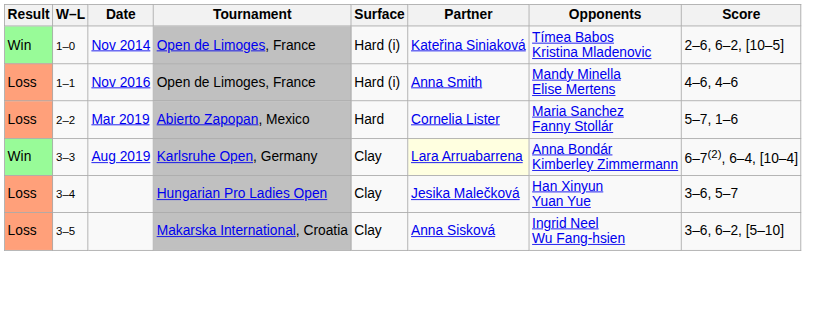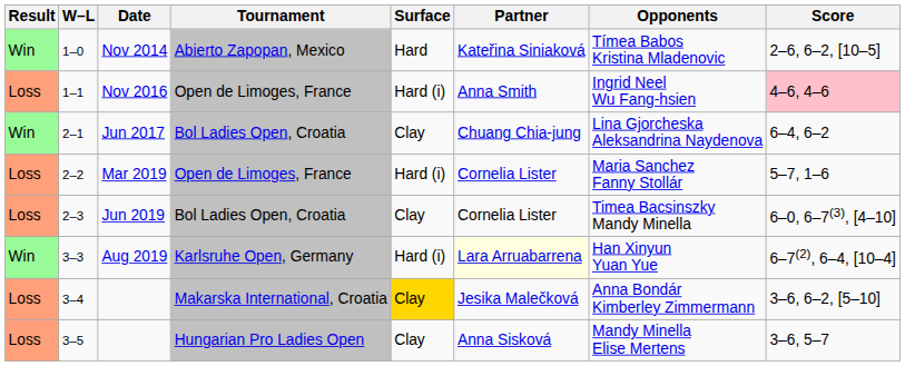1–0 | Tournament: Open de Limoges, France -> Abierto Zapopan, Mexico
1–0 | Surface: Hard (i) -> Hard
1–1 | Opponents: Mandy Minella Elise Mertens -> Ingrid Neel Wu Fang-hsien
1–1 | Score: no background -> pink background
+ row: Win | 2–1 | Jun 2017 | Bol Ladies Open, Croatia | Clay | Chuang Chia-jung | Lina Gjorcheska Aleksandrina Naydenova | 6–4, 6–2
2–2 | Tournament: Abierto Zapopan, Mexico -> Open de Limoges, France
2–2 | Surface: Hard -> Hard (i)
+ row: Loss | 2–3 | Jun 2019 | Bol Ladies Open, Croatia | Clay | Cornelia Lister | Timea Bacsinszky Mandy Minella | 6–0, 6–7(3), [4–10]
3–3 | Surface: Clay -> Hard (i)
3–3 | Opponents: Anna Bondár Kimberley Zimmermann -> Han Xinyun Yuan Yue
3–4 | Tournament: Hungarian Pro Ladies Open -> Makarska International, Croatia
3–4 | Surface: no background -> gold background
3–4 | Opponents: Han Xinyun Yuan Yue -> Anna Bondár Kimberley Zimmermann
3–4 | Score: 3–6, 5–7 -> 3–6, 6–2, [5–10]
3–5 | Tournament: Makarska International, Croatia -> Hungarian Pro Ladies Open
3–5 | Opponents: Ingrid Neel Wu Fang-hsien -> Mandy Minella Elise Mertens
3–5 | Score: 3–6, 6–2, [5–10] -> 3–6, 5–7
